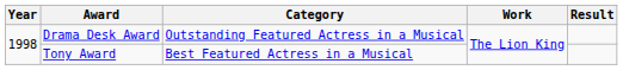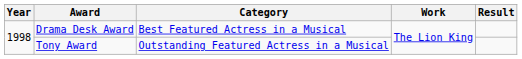Drama Desk Award | Category: Outstanding Featured Actress in a Musical -> Best Featured Actress in a Musical
Tony Award | Category: Best Featured Actress in a Musical -> Outstanding Featured Actress in a Musical
